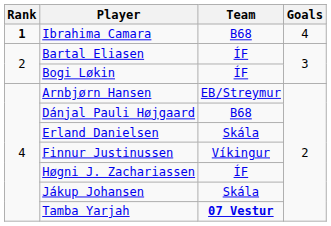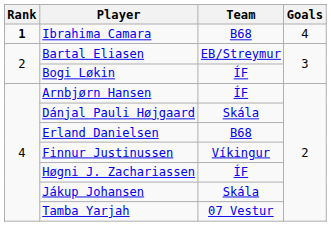Bartal Eliasen | Team: ÍF -> EB/Streymur
Arnbjørn Hansen | Team: EB/Streymur -> ÍF
Dánjal Pauli Højgaard | Team: B68 -> Skála
Erland Danielsen | Team: Skála -> B68
Tamba Yarjah | Team: bold -> normal
